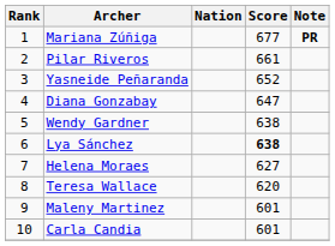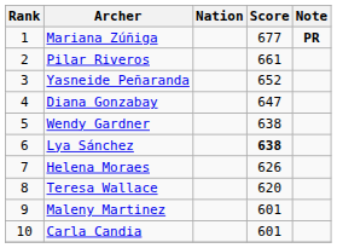Helena Moraes | Score: 627 -> 626
